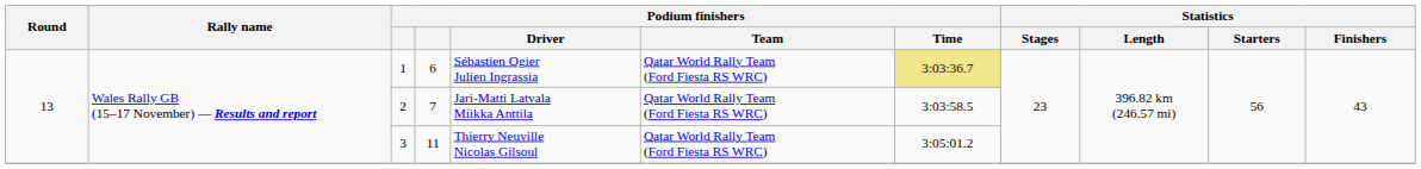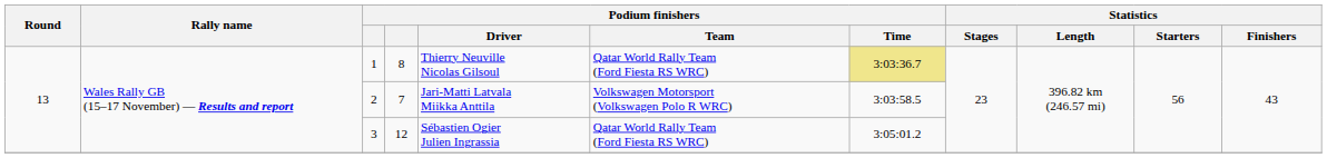1 | column 4: 6 -> 8
1 | Podium finishers / Driver: Sébastien Ogier Julien Ingrassia -> Thierry Neuville Nicolas Gilsoul
2 | Podium finishers / Team: Qatar World Rally Team (Ford Fiesta RS WRC) -> Volkswagen Motorsport (Volkswagen Polo R WRC)
3 | column 4: 11 -> 12
3 | Podium finishers / Driver: Thierry Neuville Nicolas Gilsoul -> Sébastien Ogier Julien Ingrassia
